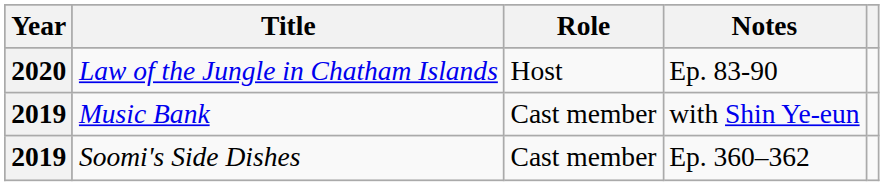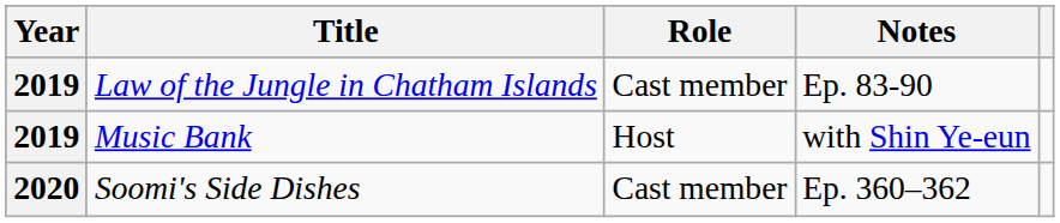Law of the Jungle in Chatham Islands | Year: 2020 -> 2019
Law of the Jungle in Chatham Islands | Role: Host -> Cast member
Music Bank | Role: Cast member -> Host
Soomi's Side Dishes | Year: 2019 -> 2020
